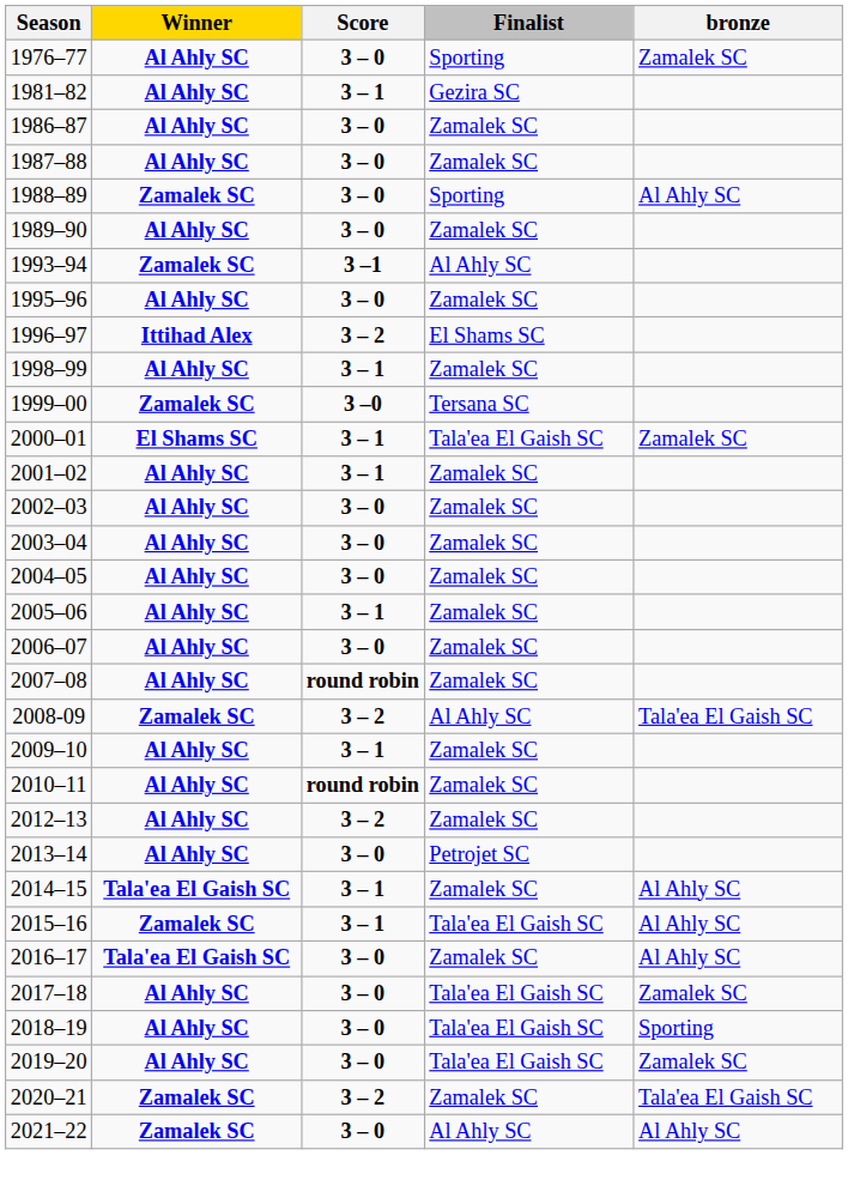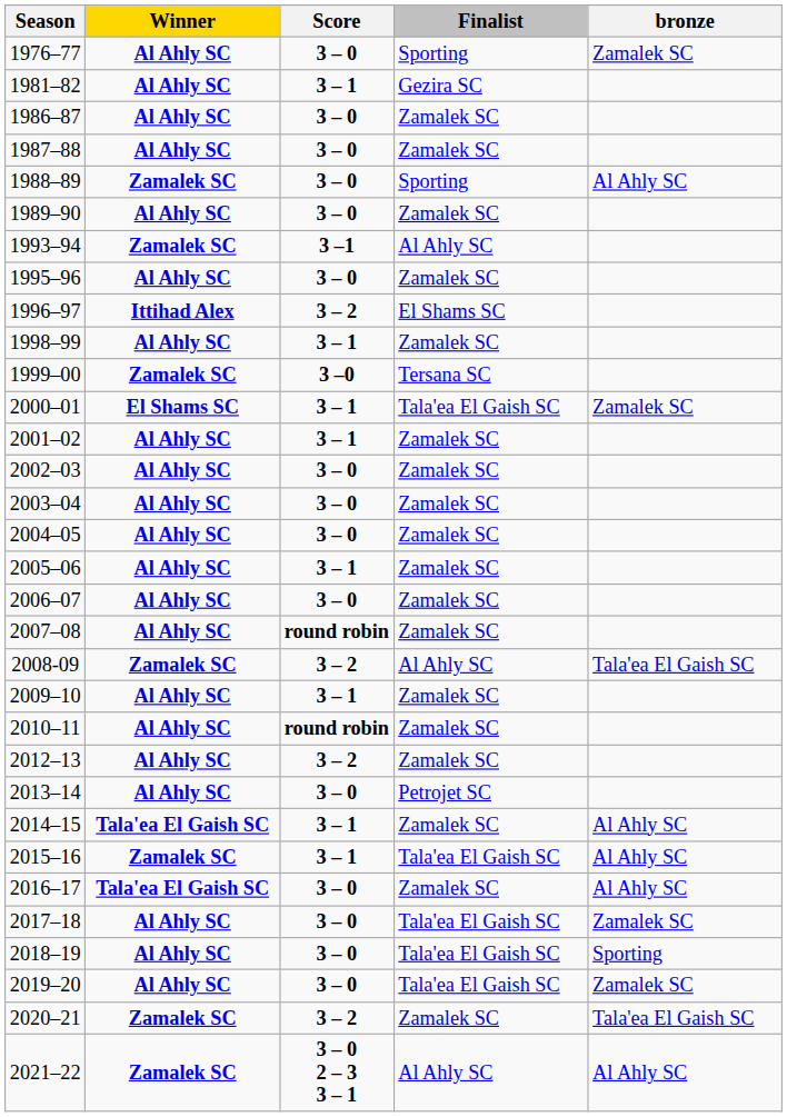2021–22 | Score: 3 – 0 -> 3 – 0 2 – 3 3 – 1
